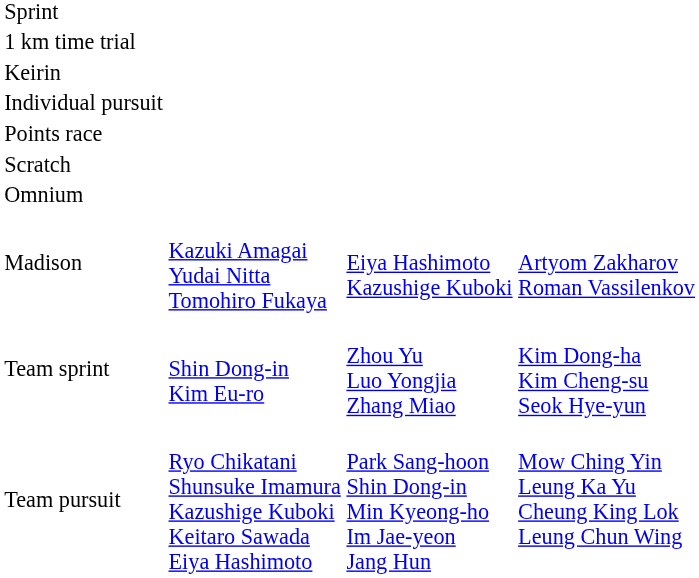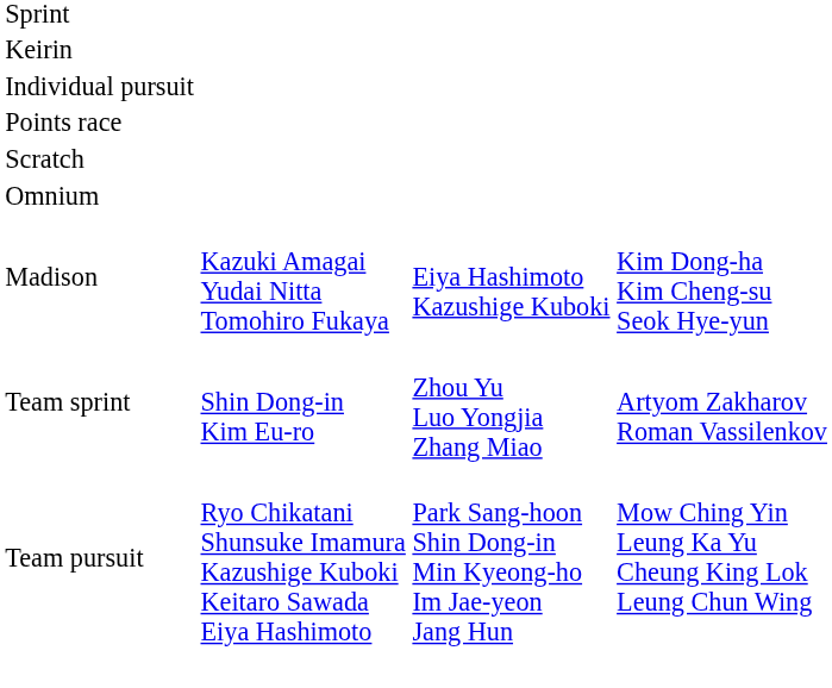- row: 1 km time trial
Madison | column 4: Artyom Zakharov Roman Vassilenkov -> Kim Dong-ha Kim Cheng-su Seok Hye-yun
Team sprint | column 4: Kim Dong-ha Kim Cheng-su Seok Hye-yun -> Artyom Zakharov Roman Vassilenkov
